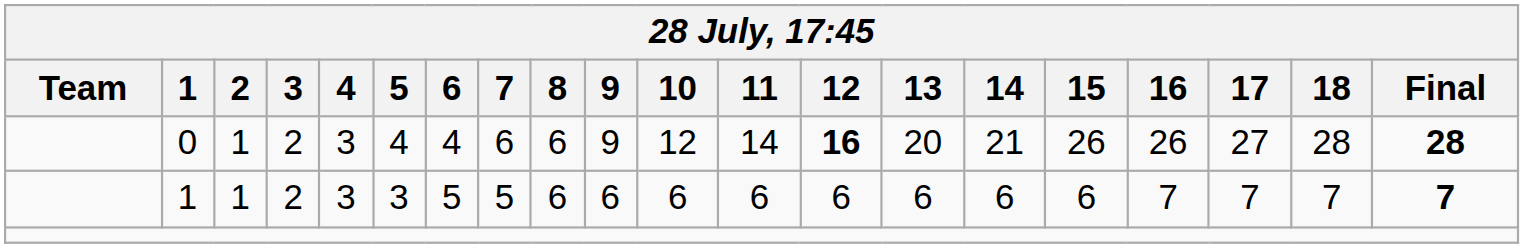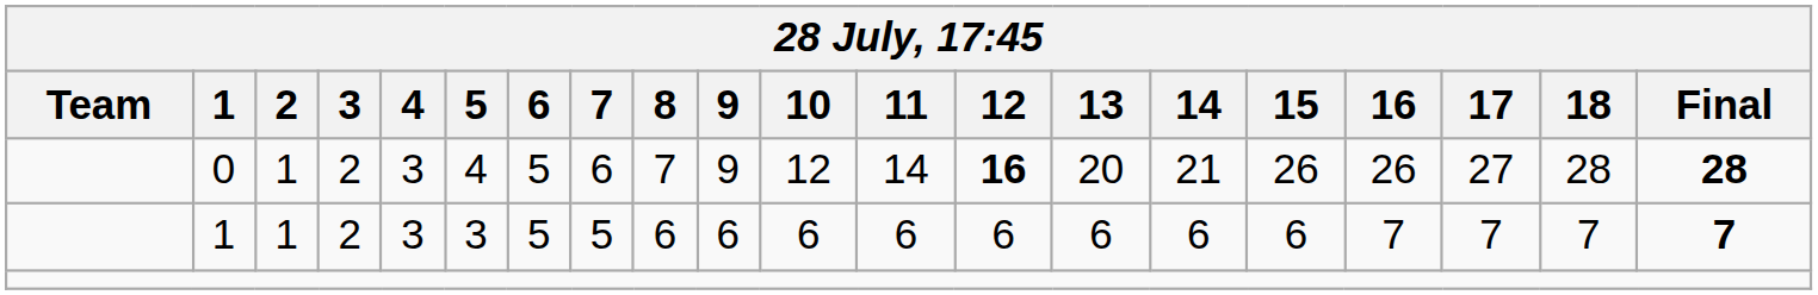0 | 6: 4 -> 5
0 | 8: 6 -> 7
